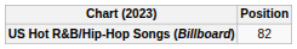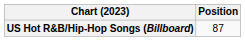US Hot R&B/Hip-Hop Songs (Billboard) | Position: 82 -> 87
